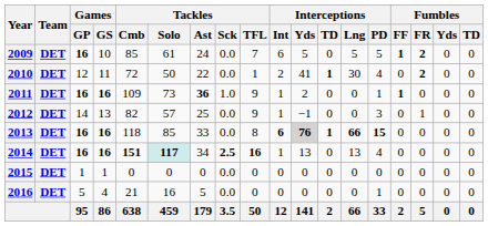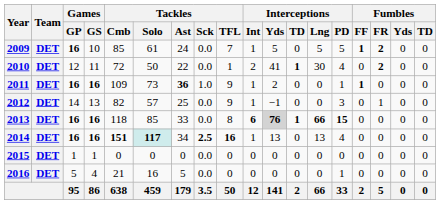2009 | Interceptions / Int: 6 -> 1
